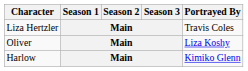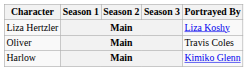Liza Hertzler | Portrayed By: Travis Coles -> Liza Koshy
Oliver | Portrayed By: Liza Koshy -> Travis Coles
